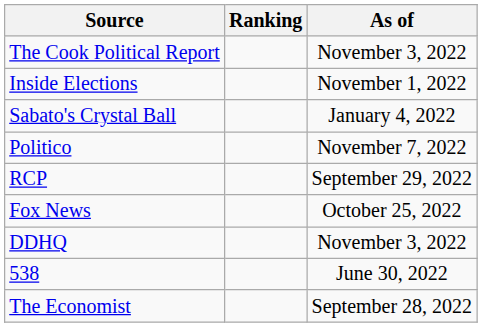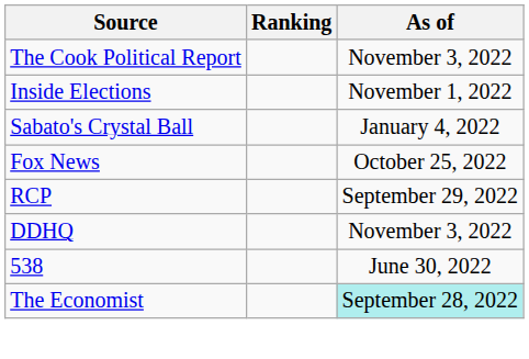- row: Politico | November 7, 2022
rows swapped: RCP <-> Fox News
The Economist | As of: no background -> paleturquoise background
